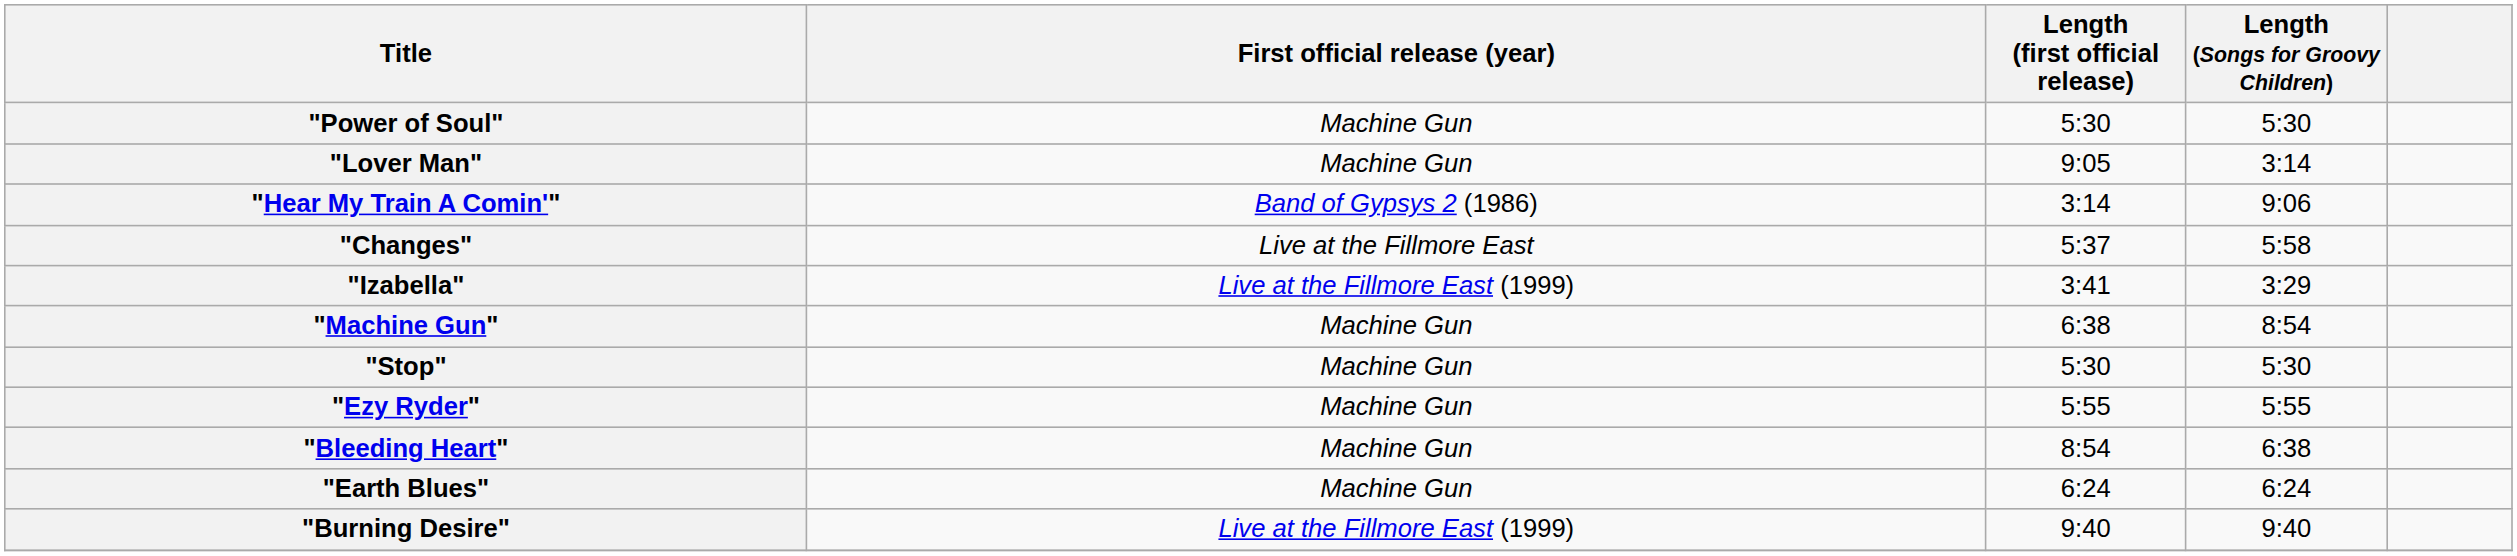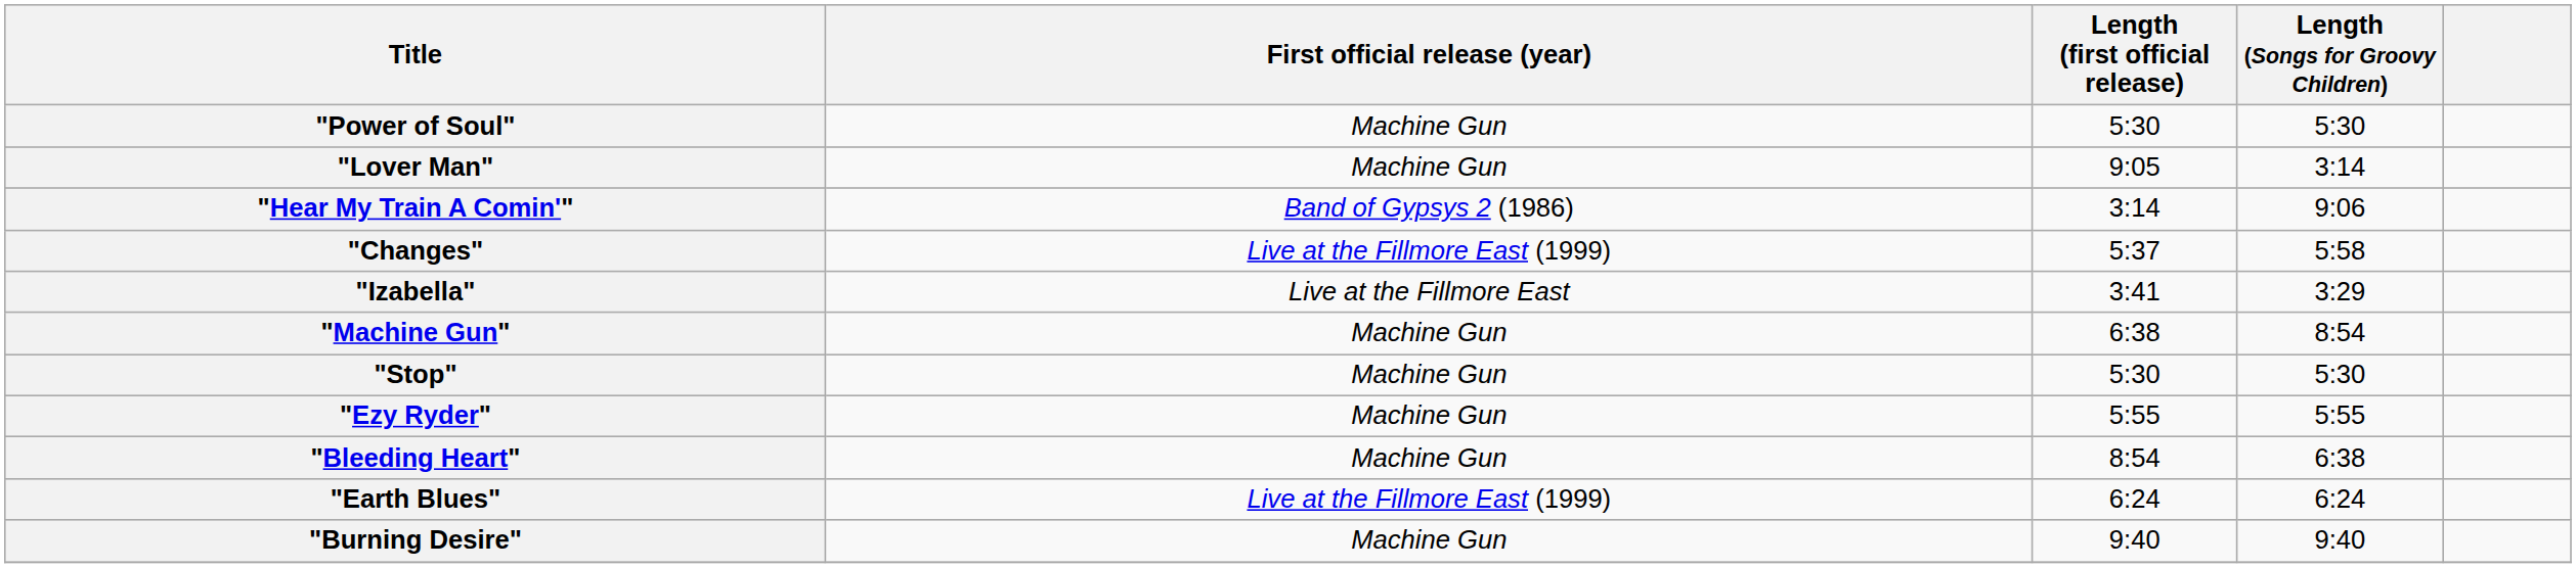"Changes" | First official release (year): Live at the Fillmore East -> Live at the Fillmore East (1999)
"Izabella" | First official release (year): Live at the Fillmore East (1999) -> Live at the Fillmore East
"Earth Blues" | First official release (year): Machine Gun -> Live at the Fillmore East (1999)
"Burning Desire" | First official release (year): Live at the Fillmore East (1999) -> Machine Gun
